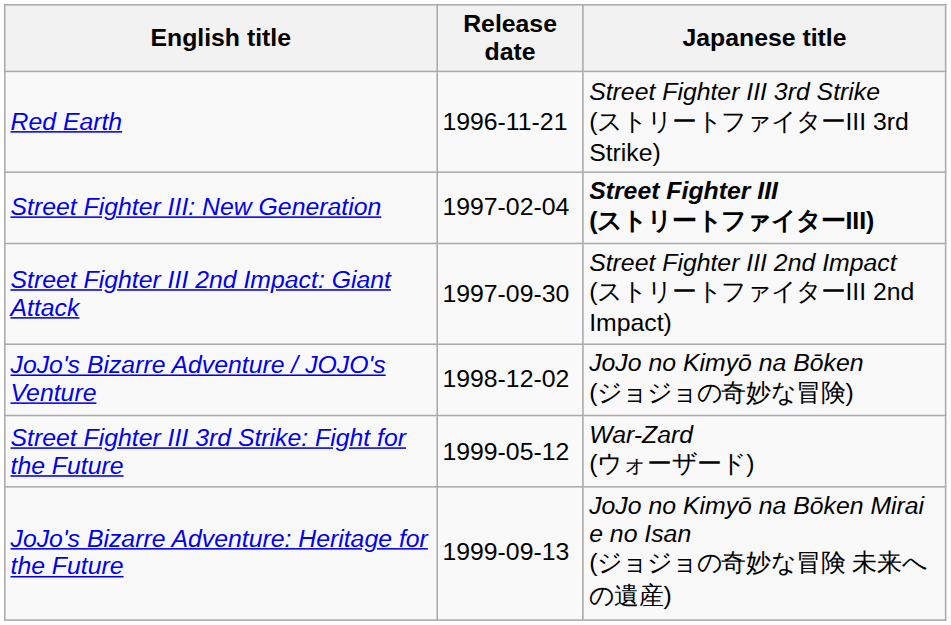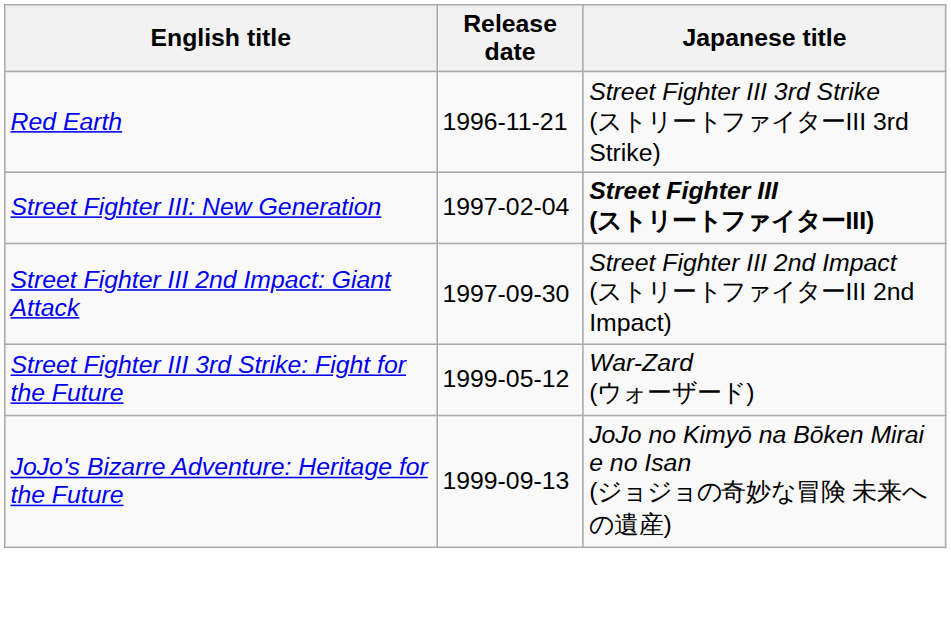- row: JoJo's Bizarre Adventure / JOJO's Venture | 1998-12-02 | JoJo no Kimyō na Bōken (ジョジョの奇妙な冒険)
